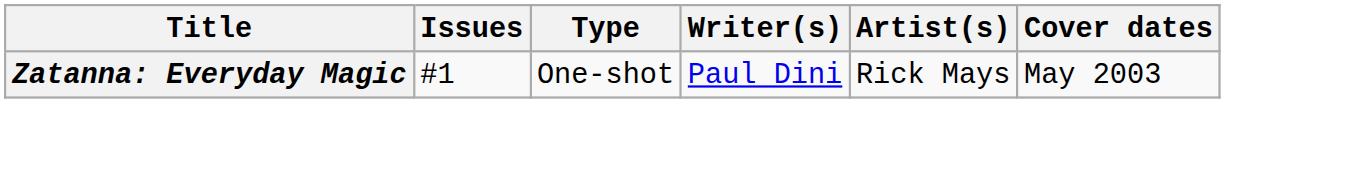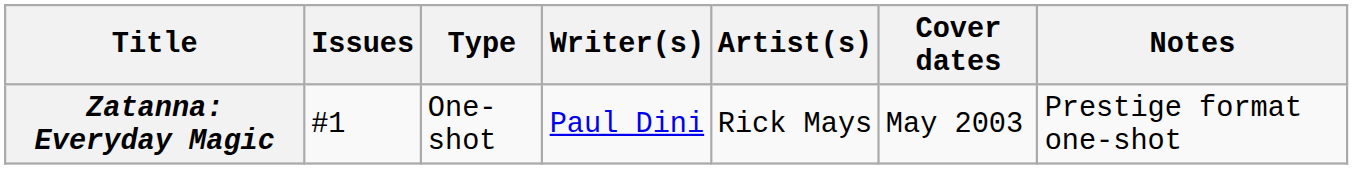+ column: Notes | Prestige format one-shot
